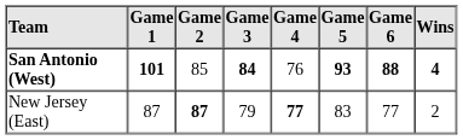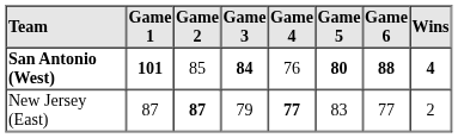San Antonio (West) | Game 5: 93 -> 80
